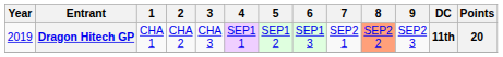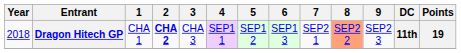Dragon Hitech GP | Year: 2019 -> 2018
Dragon Hitech GP | 2: normal -> bold
Dragon Hitech GP | Points: 20 -> 19
